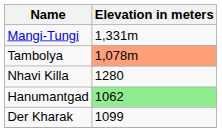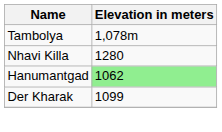- row: Mangi-Tungi | 1,331m
Tambolya | Elevation in meters: lightsalmon background -> no background
